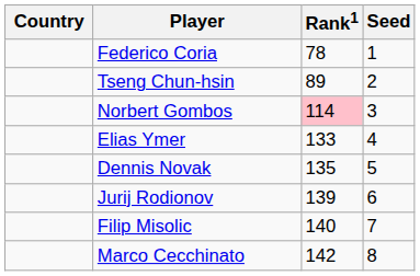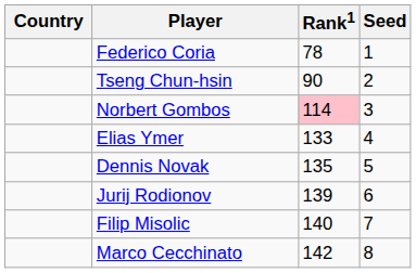Tseng Chun-hsin | Rank1: 89 -> 90
